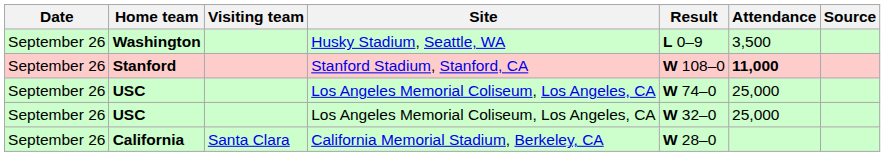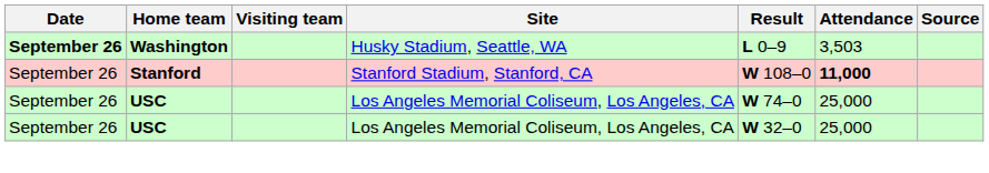Washington | Date: normal -> bold
Washington | Attendance: 3,500 -> 3,503
- row: September 26 | California | Santa Clara | California Memorial Stadium, Berkeley, CA | W 28–0
